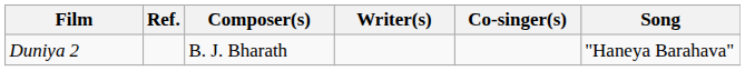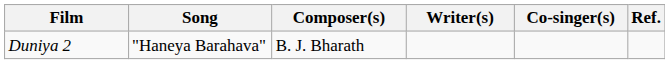columns swapped: Song <-> Ref.
